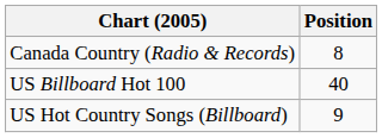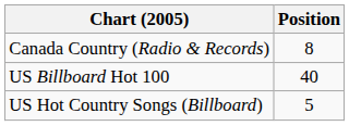US Hot Country Songs (Billboard) | Position: 9 -> 5
